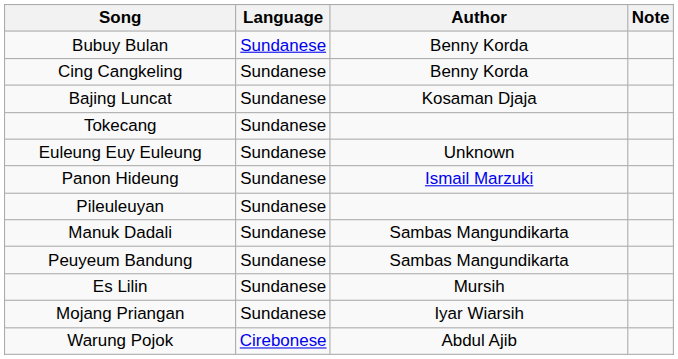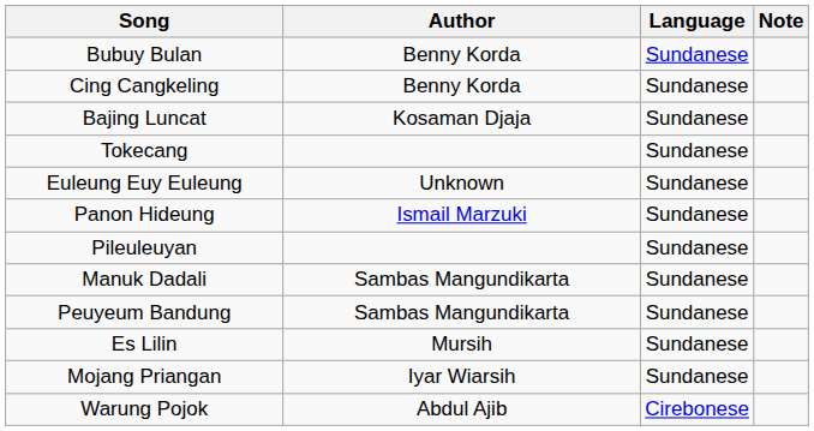columns swapped: Language <-> Author
